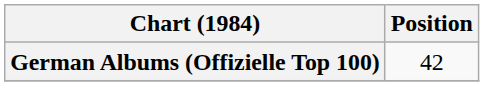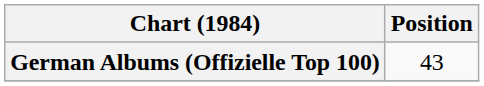German Albums (Offizielle Top 100) | Position: 42 -> 43
